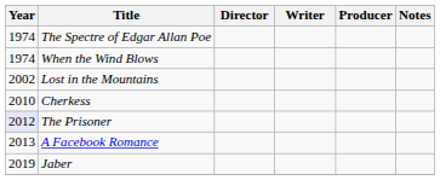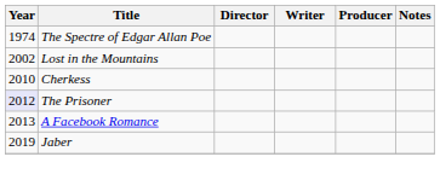- row: 1974 | When the Wind Blows
